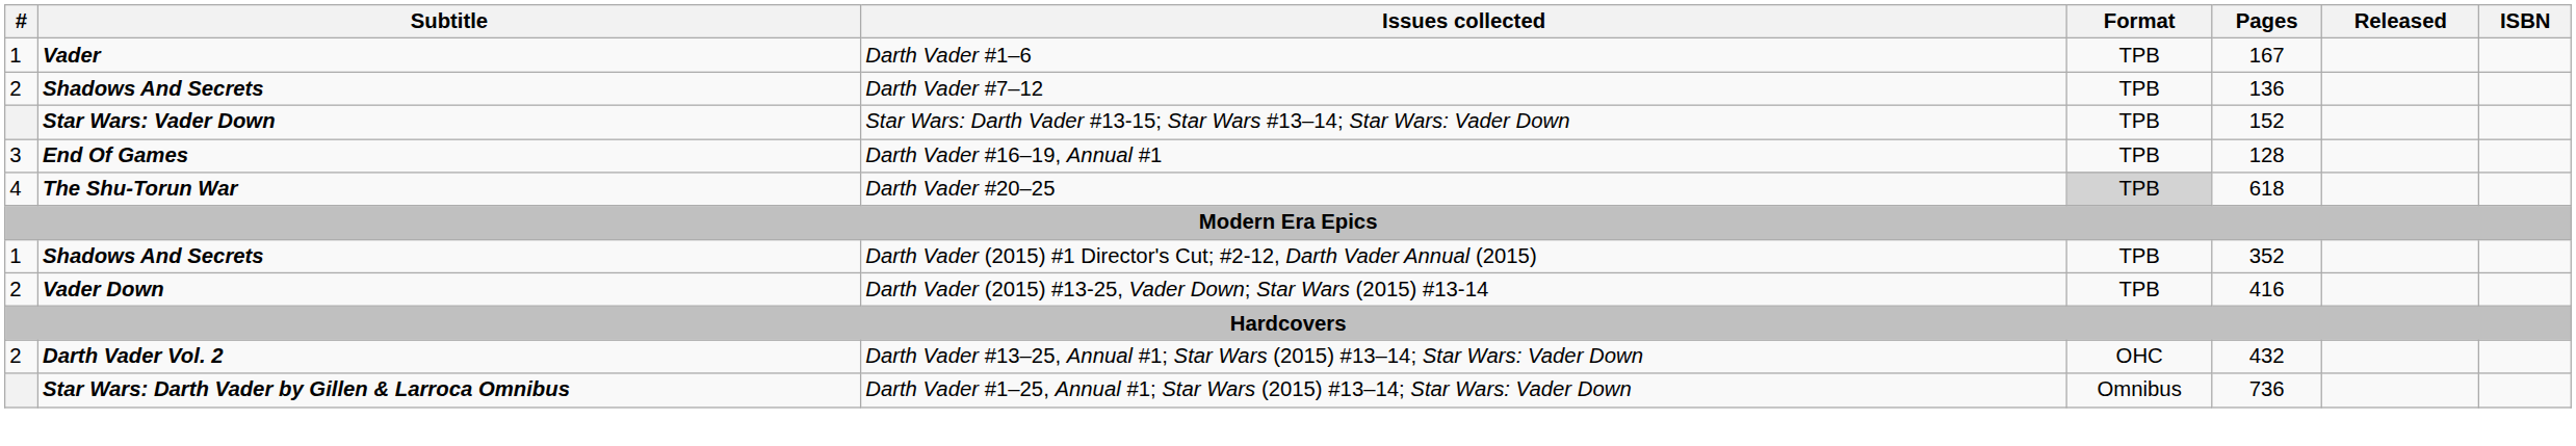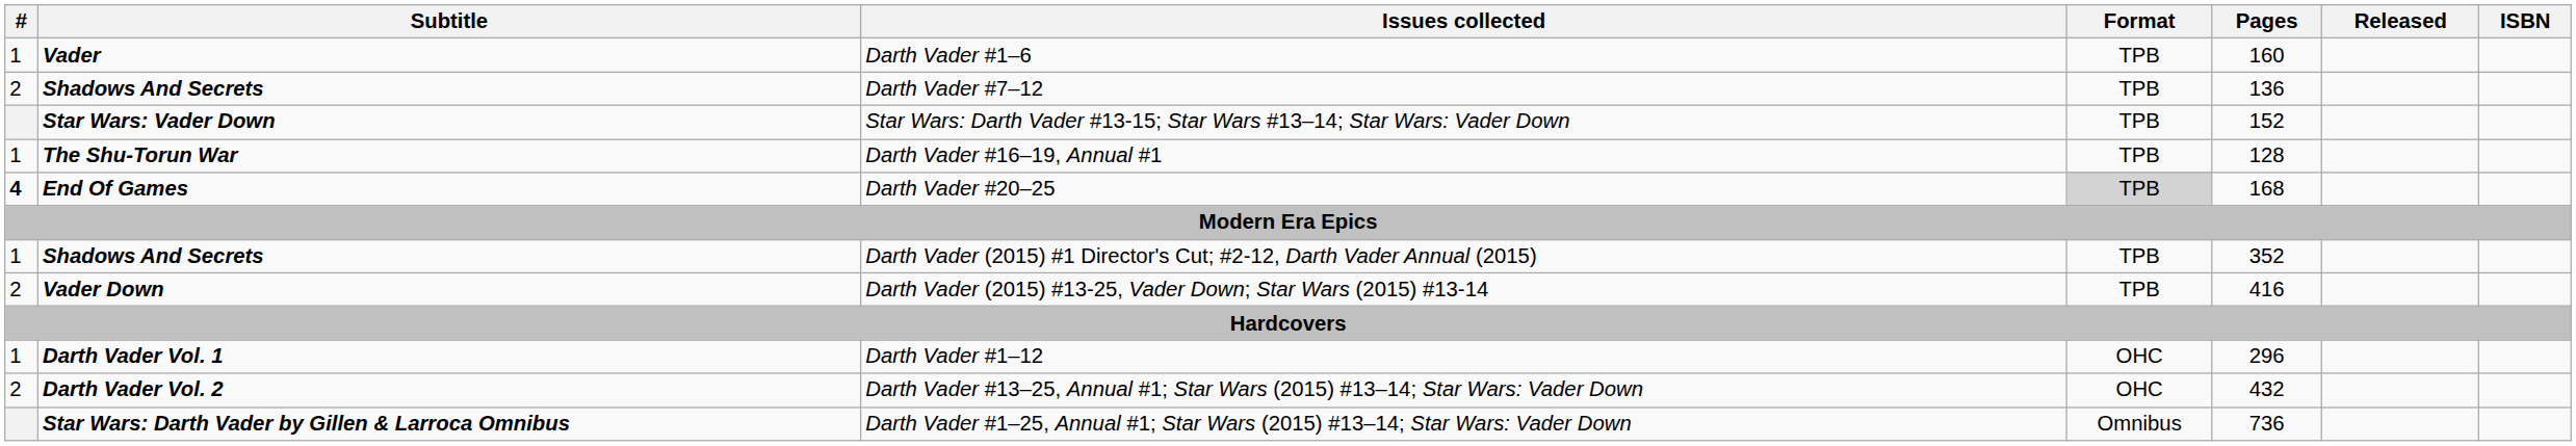Darth Vader #1–6 | Pages: 167 -> 160
Darth Vader #16–19, Annual #1 | #: 3 -> 1
Darth Vader #16–19, Annual #1 | Subtitle: End Of Games -> The Shu-Torun War
Darth Vader #20–25 | #: normal -> bold
Darth Vader #20–25 | Subtitle: The Shu-Torun War -> End Of Games
Darth Vader #20–25 | Pages: 618 -> 168
+ row: 1 | Darth Vader Vol. 1 | Darth Vader #1–12 | OHC | 296
